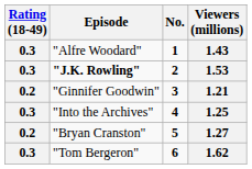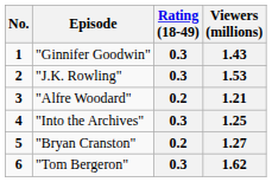columns swapped: No. <-> Rating (18-49)
1.43 | Episode: "Alfre Woodard" -> "Ginnifer Goodwin"
1.53 | Episode: bold -> normal
1.21 | Episode: "Ginnifer Goodwin" -> "Alfre Woodard"
